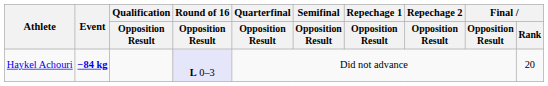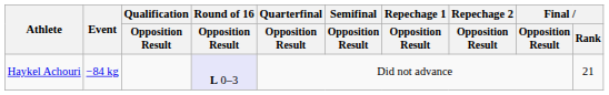Haykel Achouri | Event: bold -> normal
Haykel Achouri | Final / Rank: 20 -> 21
